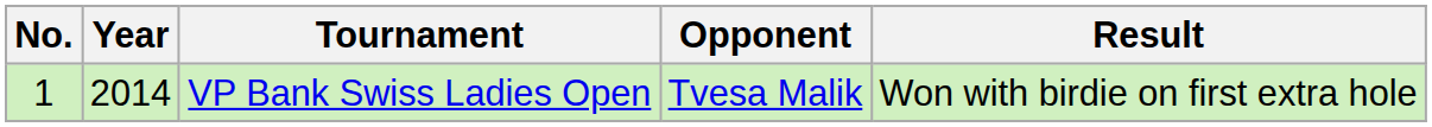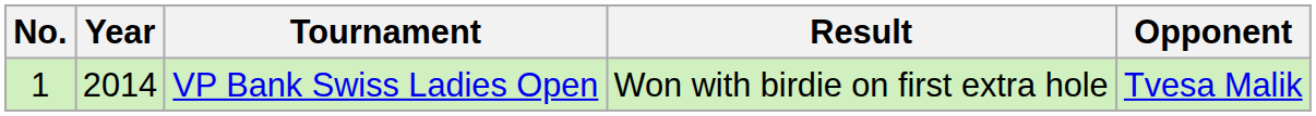columns swapped: Opponent <-> Result
